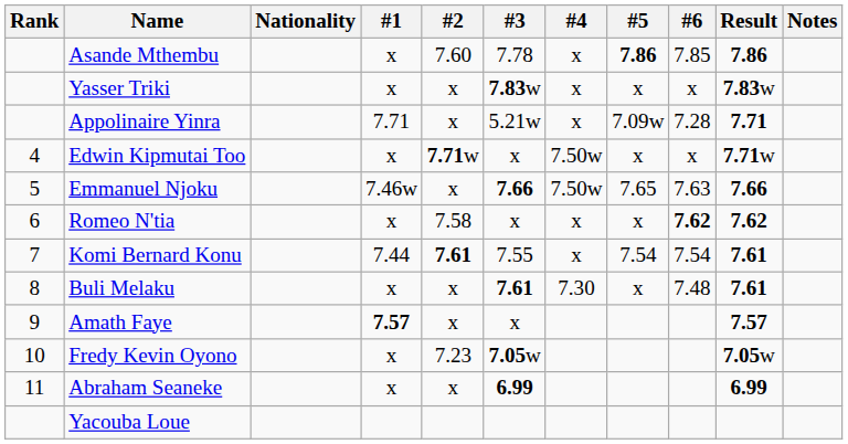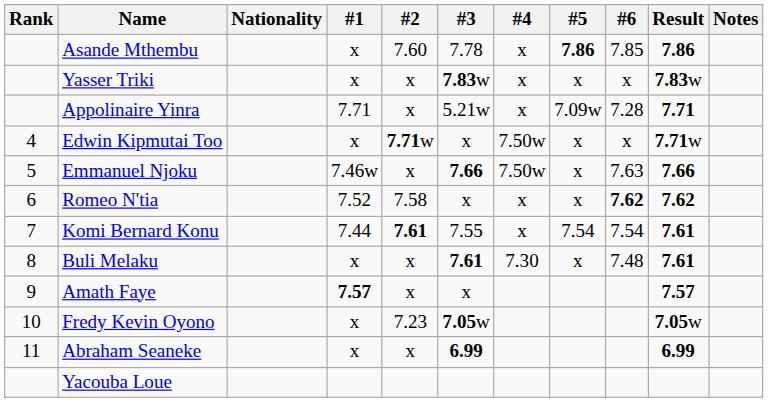Emmanuel Njoku | #5: 7.65 -> x
Romeo N'tia | #1: x -> 7.52
